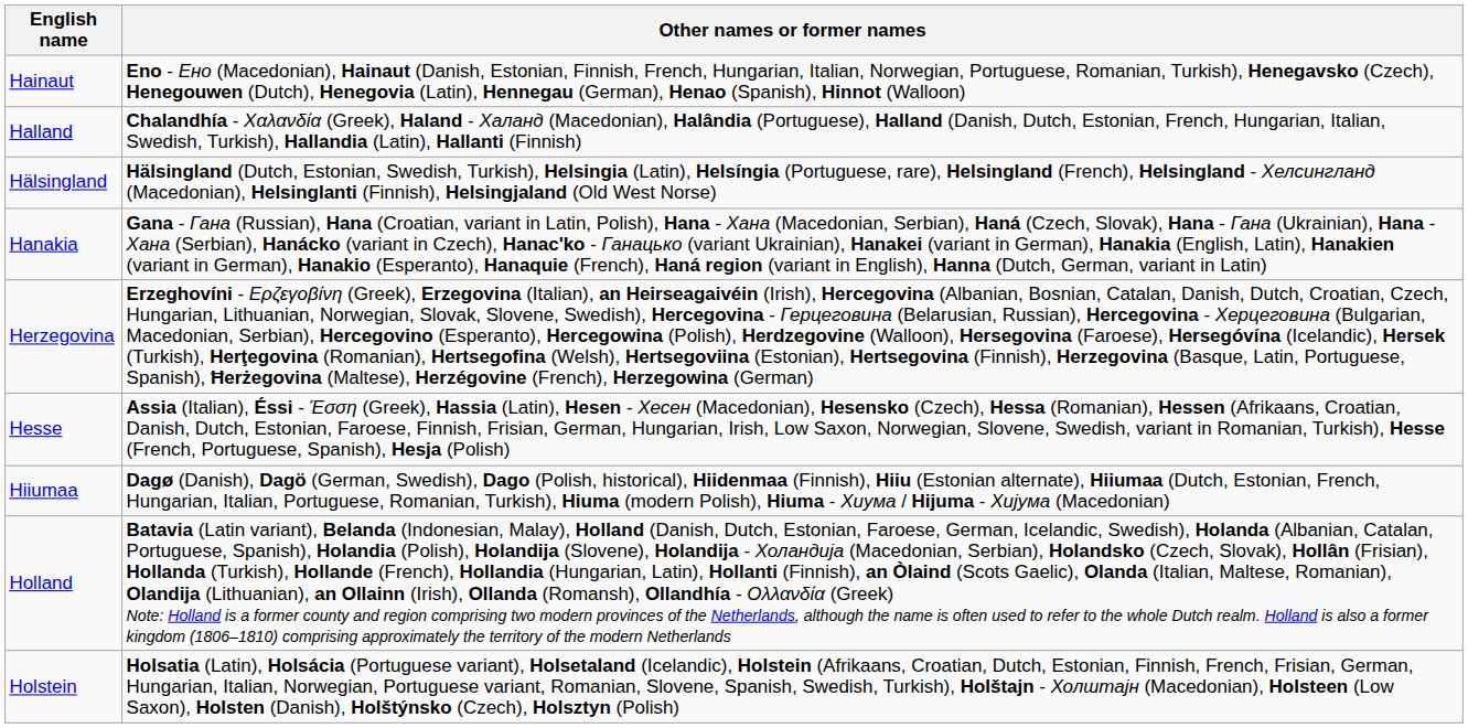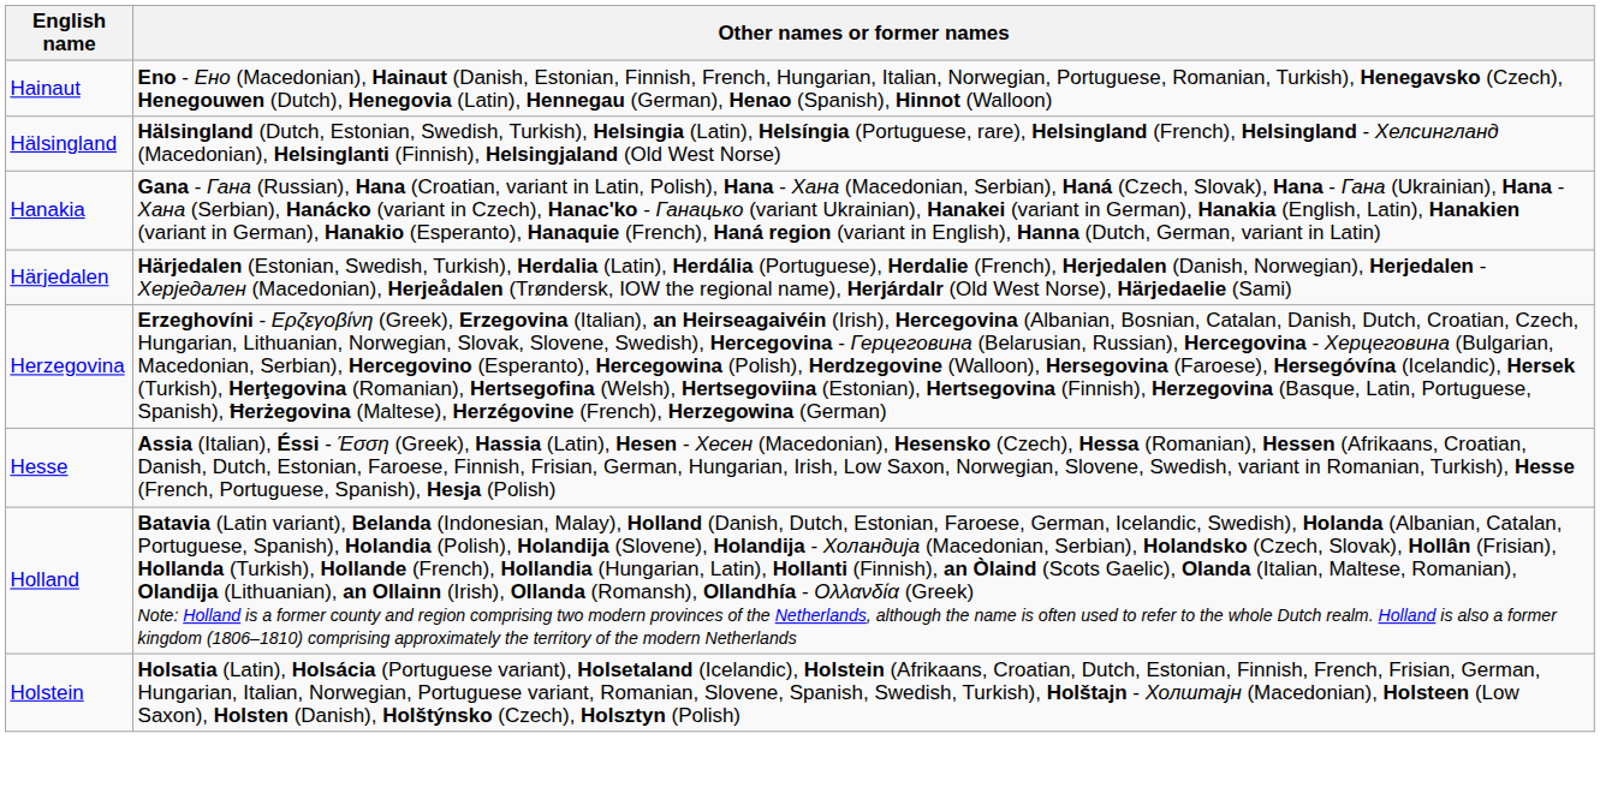- row: Halland | Chalandhía - Χαλανδία (Greek), Haland - Халанд (Macedonian), Halândia (Portuguese), Halland (Danish, Dutch, Estonian, French, Hungarian, Italian, Swedish, Turkish), Hallandia (Latin), Hallanti (Finnish)
+ row: Härjedalen | Härjedalen (Estonian, Swedish, Turkish), Herdalia (Latin), Herdália (Portuguese), Herdalie (French), Herjedalen (Danish, Norwegian), Herjedalen - Херједален (Macedonian), Herjeådalen (Trøndersk, IOW the regional name), Herjárdalr (Old West Norse), Härjedaelie (Sami)
- row: Hiiumaa | Dagø (Danish), Dagö (German, Swedish), Dago (Polish, historical), Hiidenmaa (Finnish), Hiiu (Estonian alternate), Hiiumaa (Dutch, Estonian, French, Hungarian, Italian, Portuguese, Romanian, Turkish), Hiuma (modern Polish), Hiuma - Хиума / Hijuma - Хијума (Macedonian)
